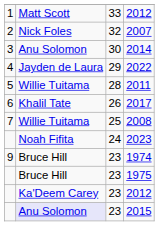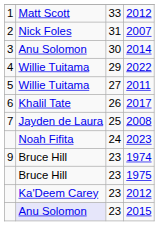2007 | column 3: 32 -> 31
2022 | column 2: Jayden de Laura -> Willie Tuitama
2011 | column 3: 28 -> 27
2008 | column 2: Willie Tuitama -> Jayden de Laura
